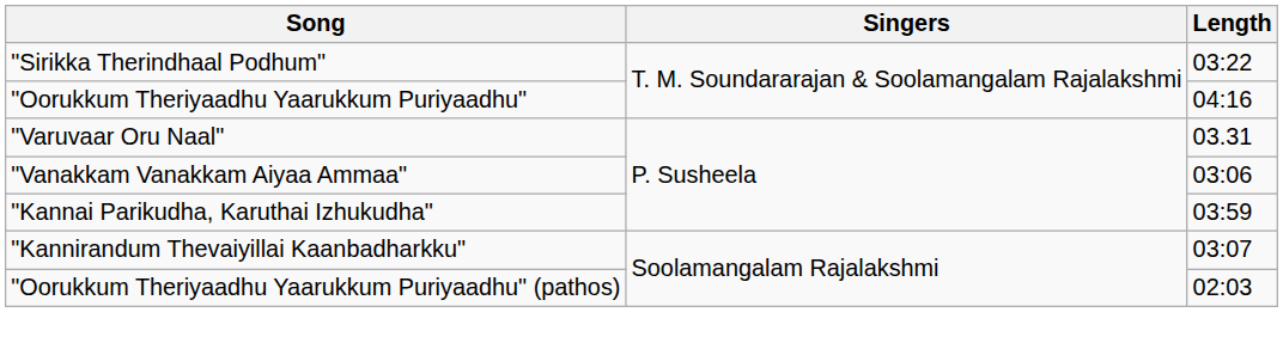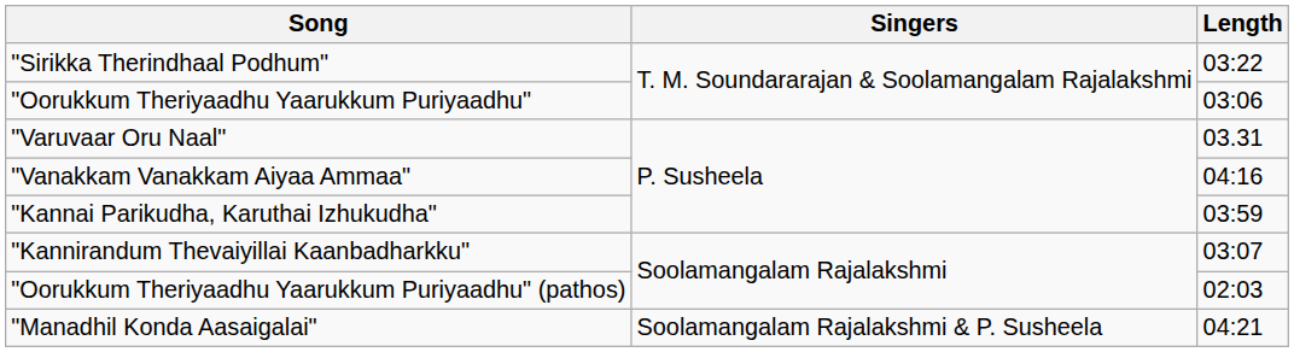"Oorukkum Theriyaadhu Yaarukkum Puriyaadhu" | Length: 04:16 -> 03:06
"Vanakkam Vanakkam Aiyaa Ammaa" | Length: 03:06 -> 04:16
+ row: "Manadhil Konda Aasaigalai" | Soolamangalam Rajalakshmi & P. Susheela | 04:21
